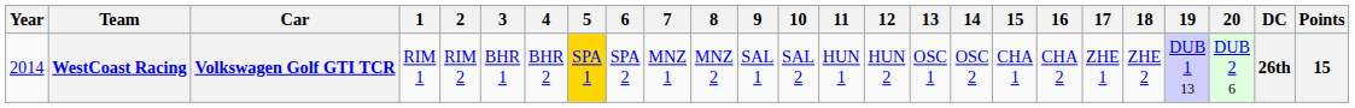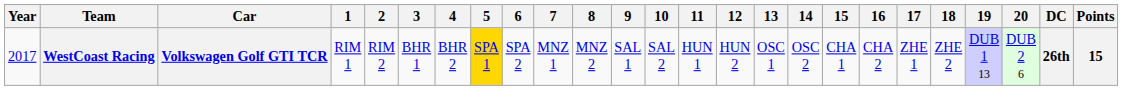WestCoast Racing | Year: 2014 -> 2017
